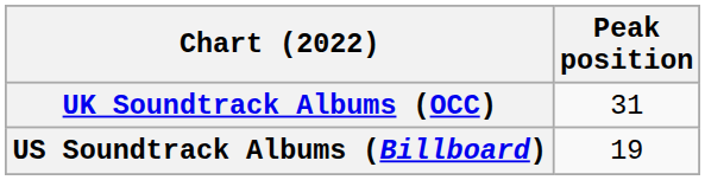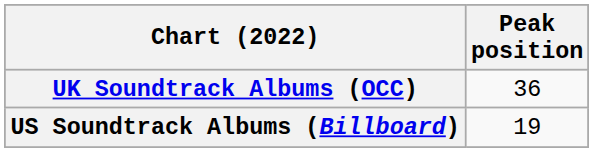UK Soundtrack Albums (OCC) | Peak position: 31 -> 36
